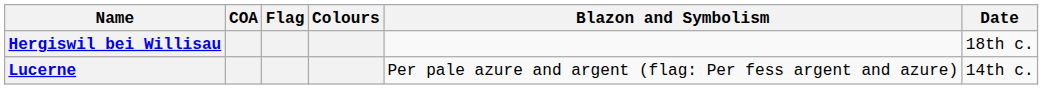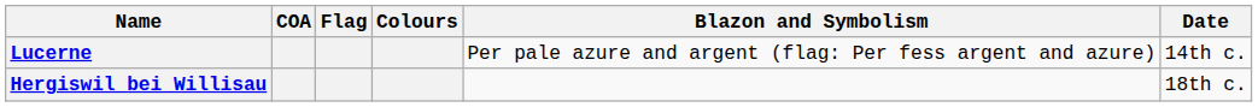rows swapped: Hergiswil bei Willisau <-> Lucerne
